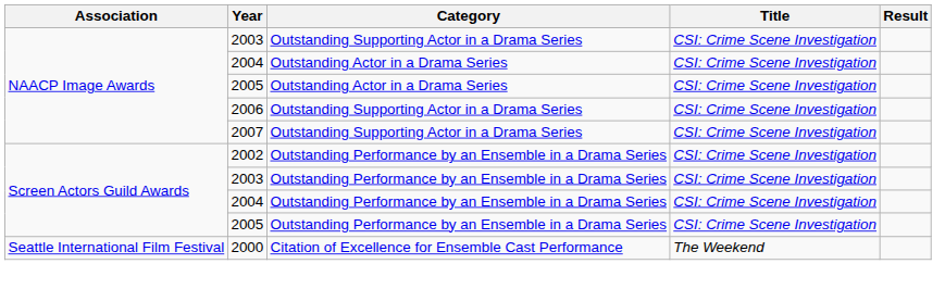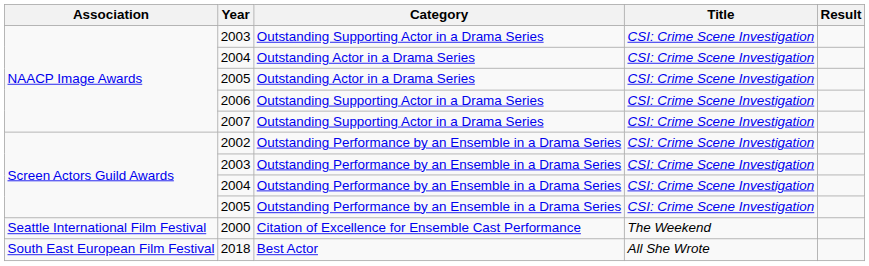+ row: South East European Film Festival | 2018 | Best Actor | All She Wrote
